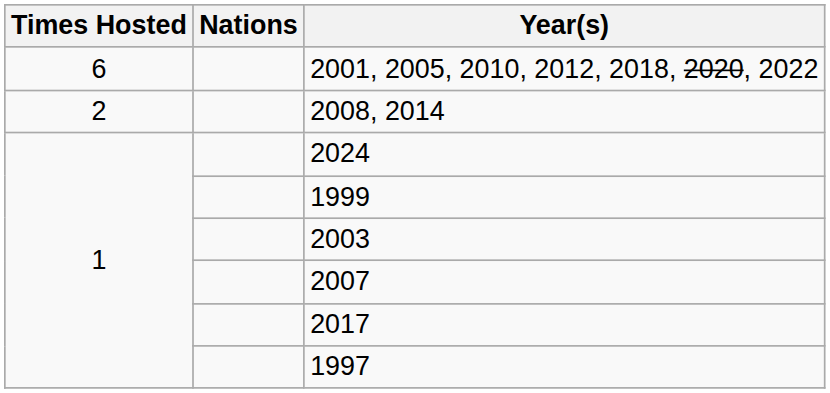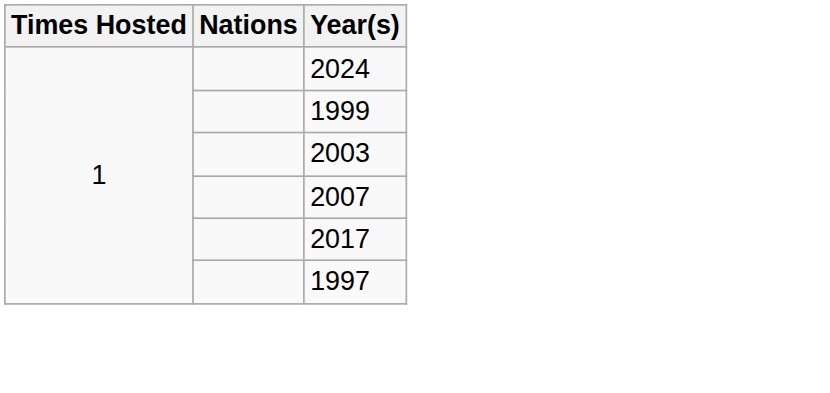- row: 6 | 2001, 2005, 2010, 2012, 2018, 2020, 2022
- row: 2 | 2008, 2014
